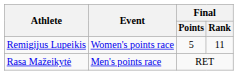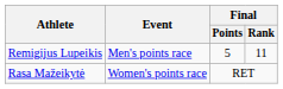Remigijus Lupeikis | Event: Women's points race -> Men's points race
Rasa Mažeikytė | Event: Men's points race -> Women's points race
